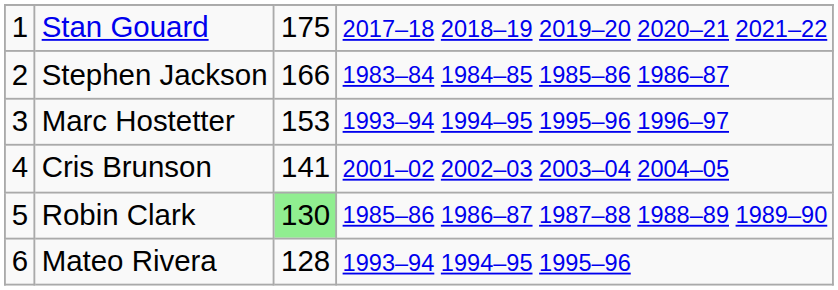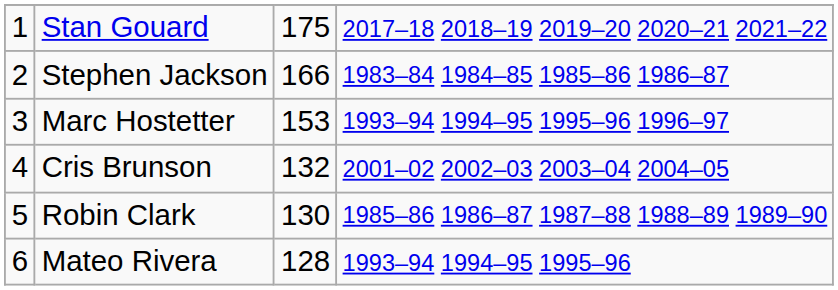Cris Brunson | column 3: 141 -> 132
Robin Clark | column 3: lightgreen background -> no background
